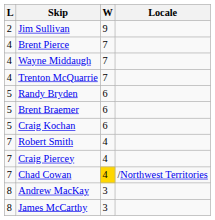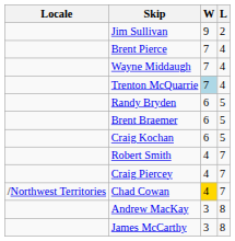columns swapped: Locale <-> L
Trenton McQuarrie | W: no background -> lightblue background
